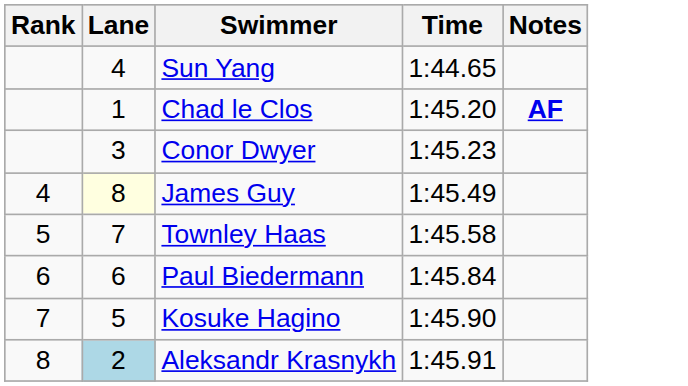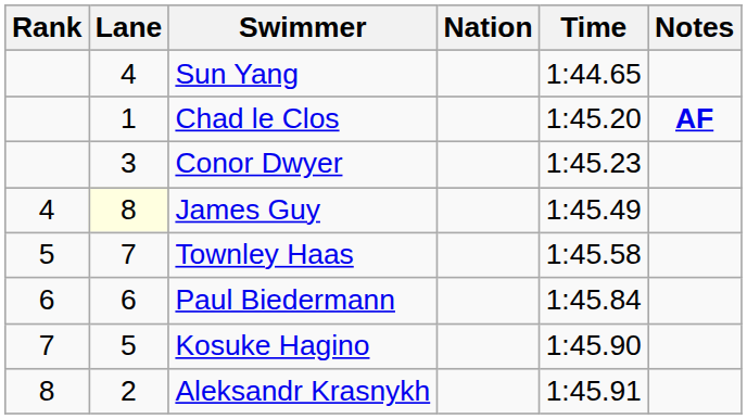+ column: Nation
Aleksandr Krasnykh | Lane: lightblue background -> no background
